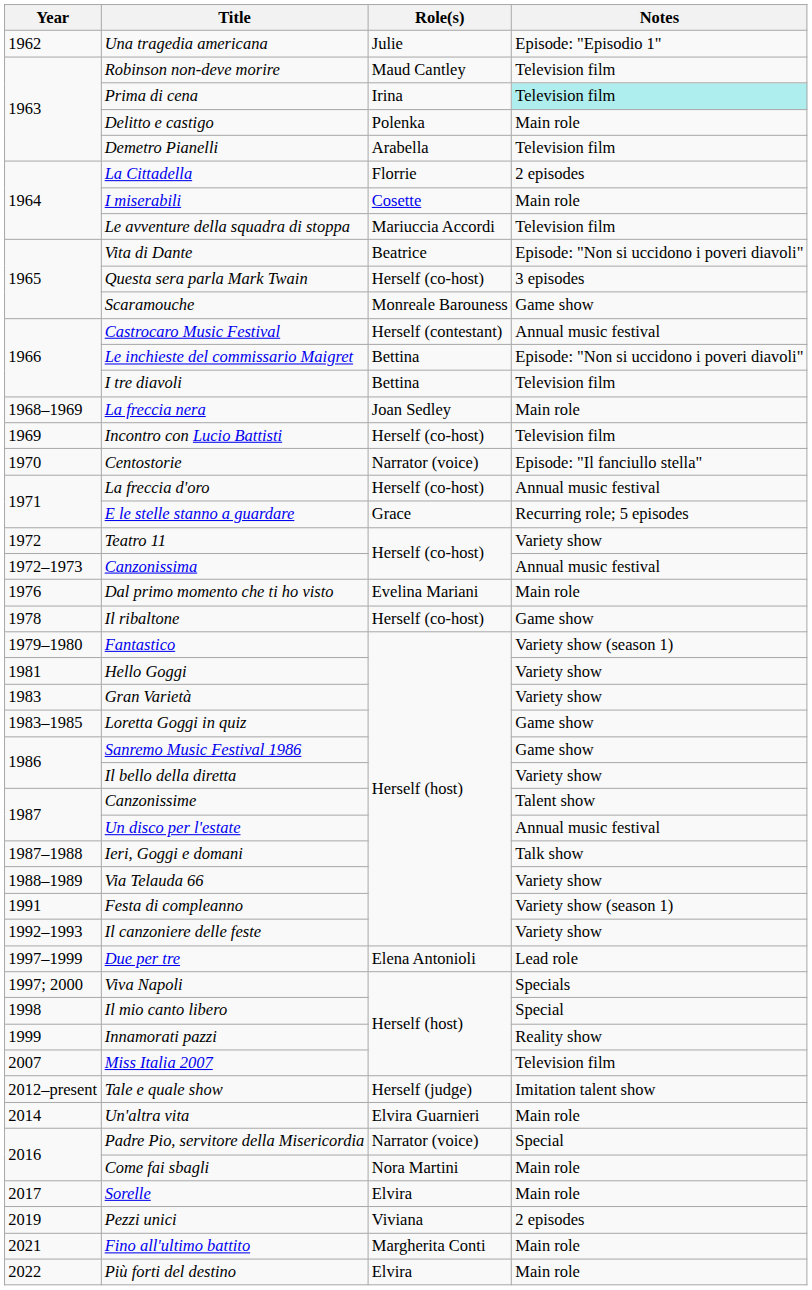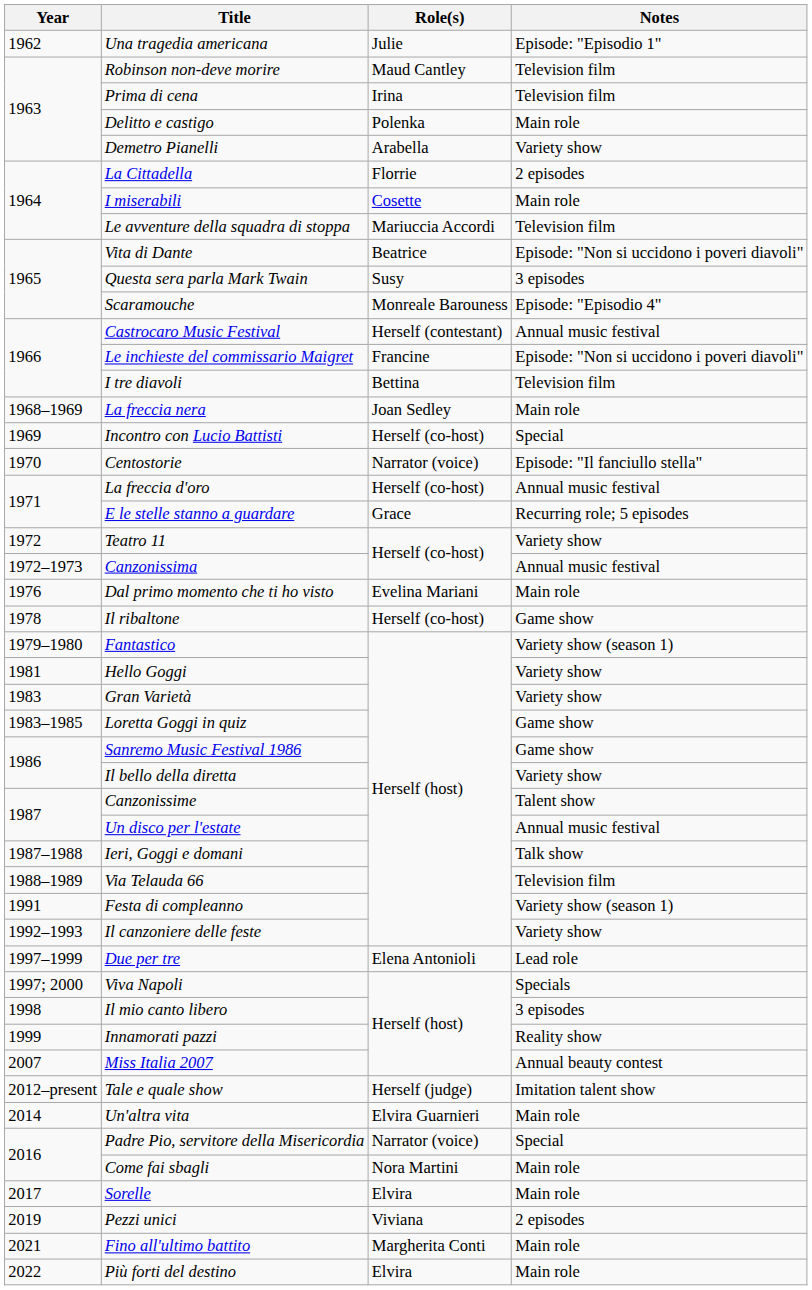Prima di cena | Notes: paleturquoise background -> no background
Demetro Pianelli | Notes: Television film -> Variety show
Questa sera parla Mark Twain | Role(s): Herself (co-host) -> Susy
Scaramouche | Notes: Game show -> Episode: "Episodio 4"
Le inchieste del commissario Maigret | Role(s): Bettina -> Francine
Incontro con Lucio Battisti | Notes: Television film -> Special
Via Telauda 66 | Notes: Variety show -> Television film
Il mio canto libero | Notes: Special -> 3 episodes
Miss Italia 2007 | Notes: Television film -> Annual beauty contest
